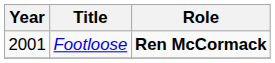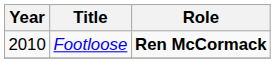Footloose | Year: 2001 -> 2010
